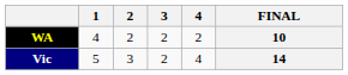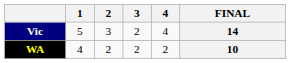rows swapped: Vic <-> WA
